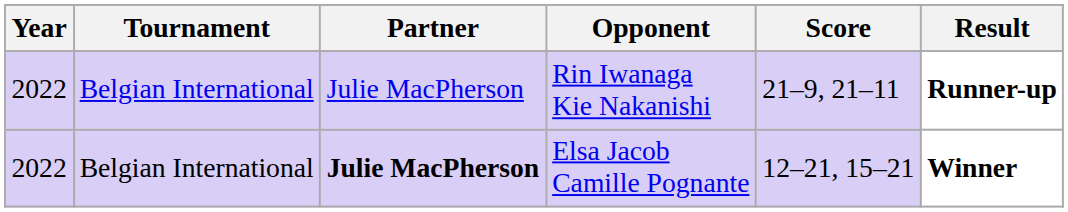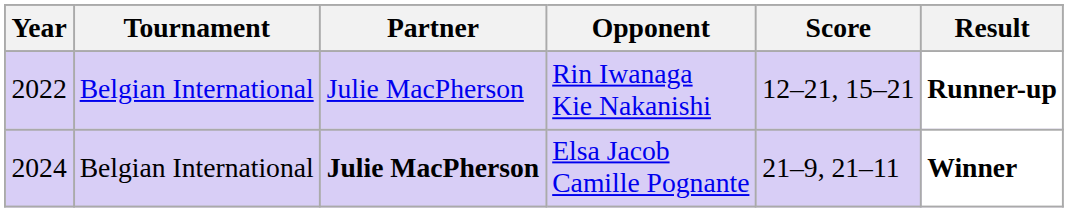Rin Iwanaga Kie Nakanishi | Score: 21–9, 21–11 -> 12–21, 15–21
Elsa Jacob Camille Pognante | Year: 2022 -> 2024
Elsa Jacob Camille Pognante | Score: 12–21, 15–21 -> 21–9, 21–11
